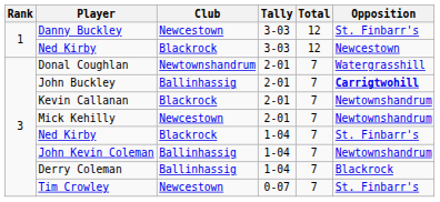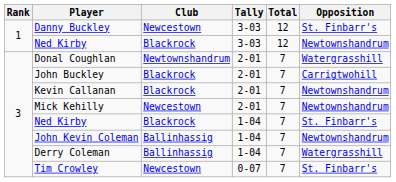Ned Kirby / 3-03 | Opposition: Newcestown -> Newtownshandrum
John Buckley | Club: Ballinhassig -> Blackrock
John Buckley | Opposition: bold -> normal
Derry Coleman | Opposition: Blackrock -> Watergrasshill
